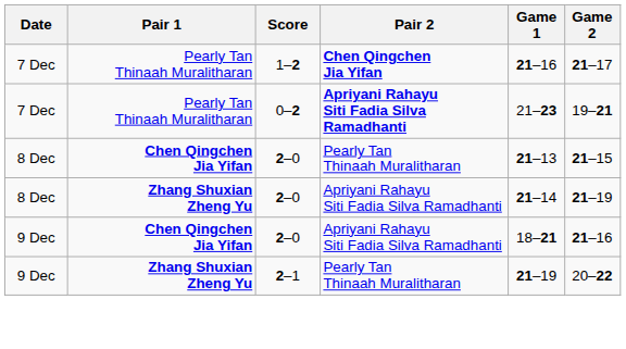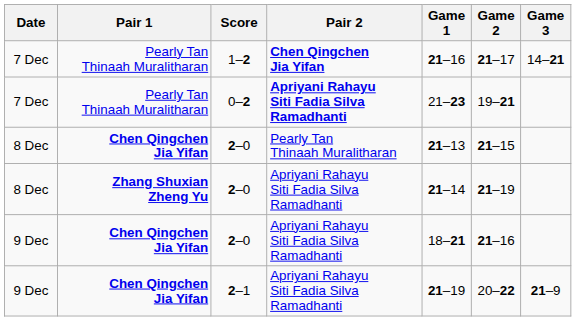+ column: Game 3 | 14–21 | 21–9
2–1 | Pair 1: Zhang Shuxian Zheng Yu -> Chen Qingchen Jia Yifan
2–1 | Pair 2: Pearly Tan Thinaah Muralitharan -> Apriyani Rahayu Siti Fadia Silva Ramadhanti
